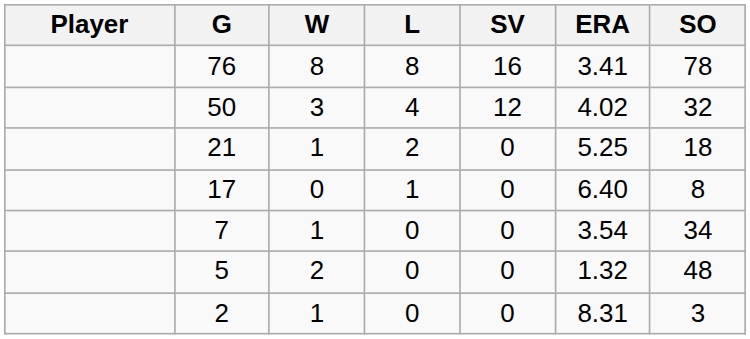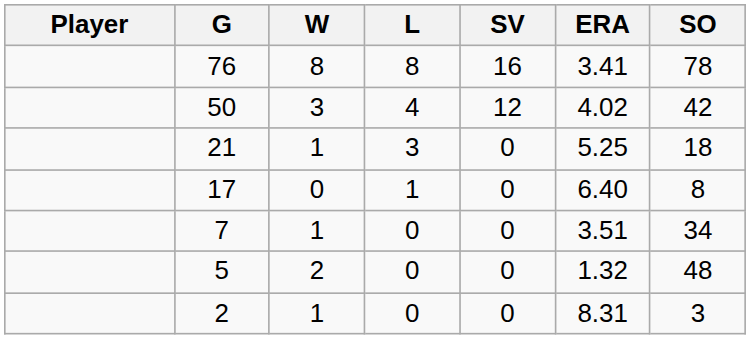50 | SO: 32 -> 42
21 | L: 2 -> 3
7 | ERA: 3.54 -> 3.51
